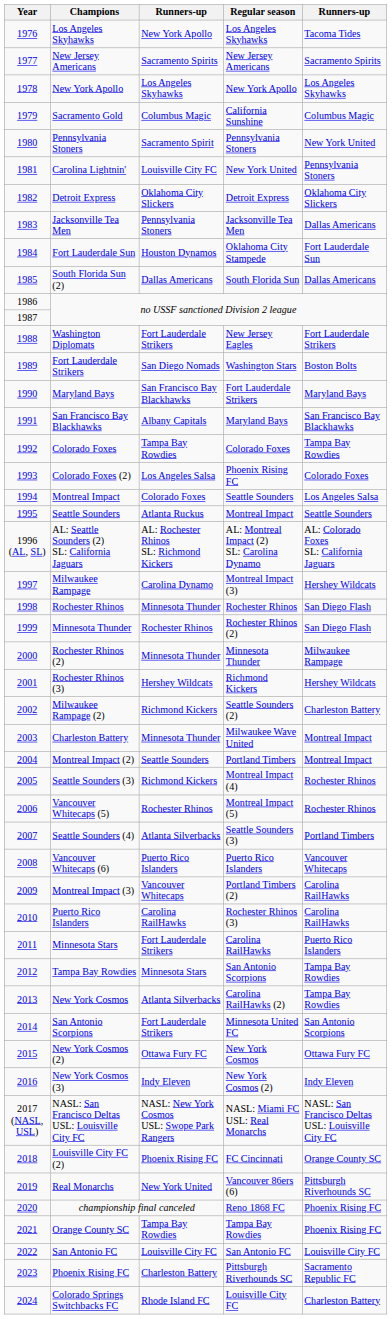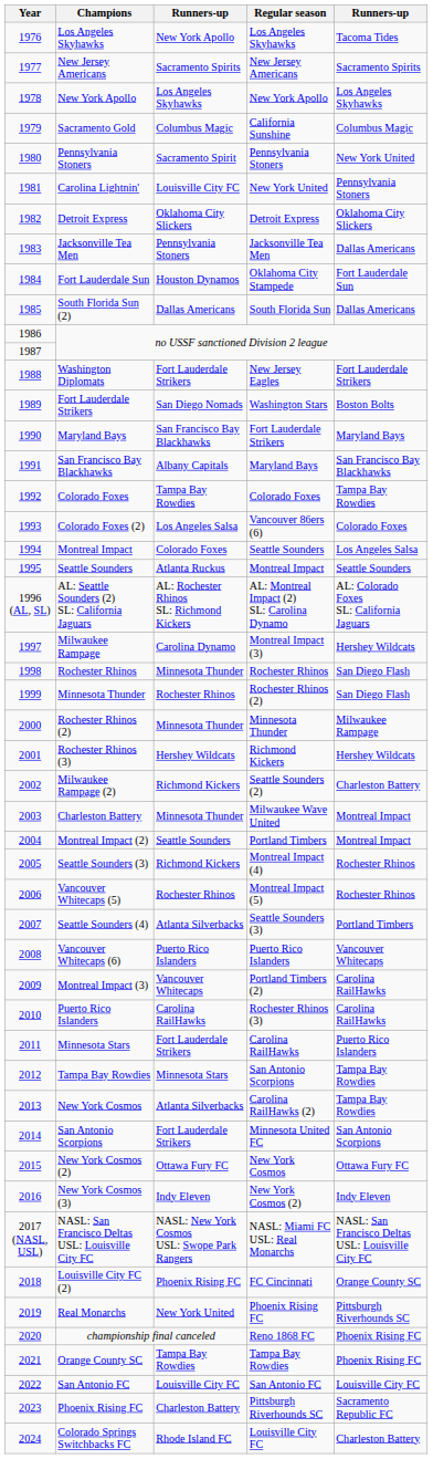Colorado Foxes (2) | Regular season: Phoenix Rising FC -> Vancouver 86ers (6)
Real Monarchs | Regular season: Vancouver 86ers (6) -> Phoenix Rising FC
